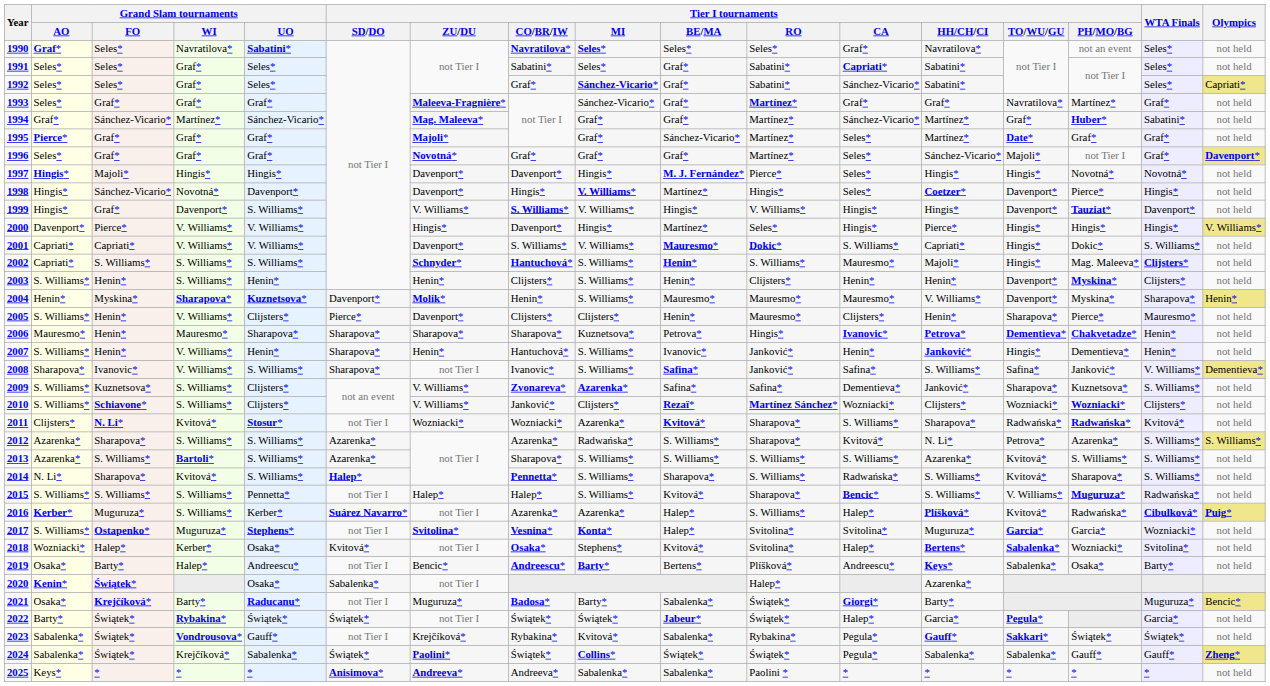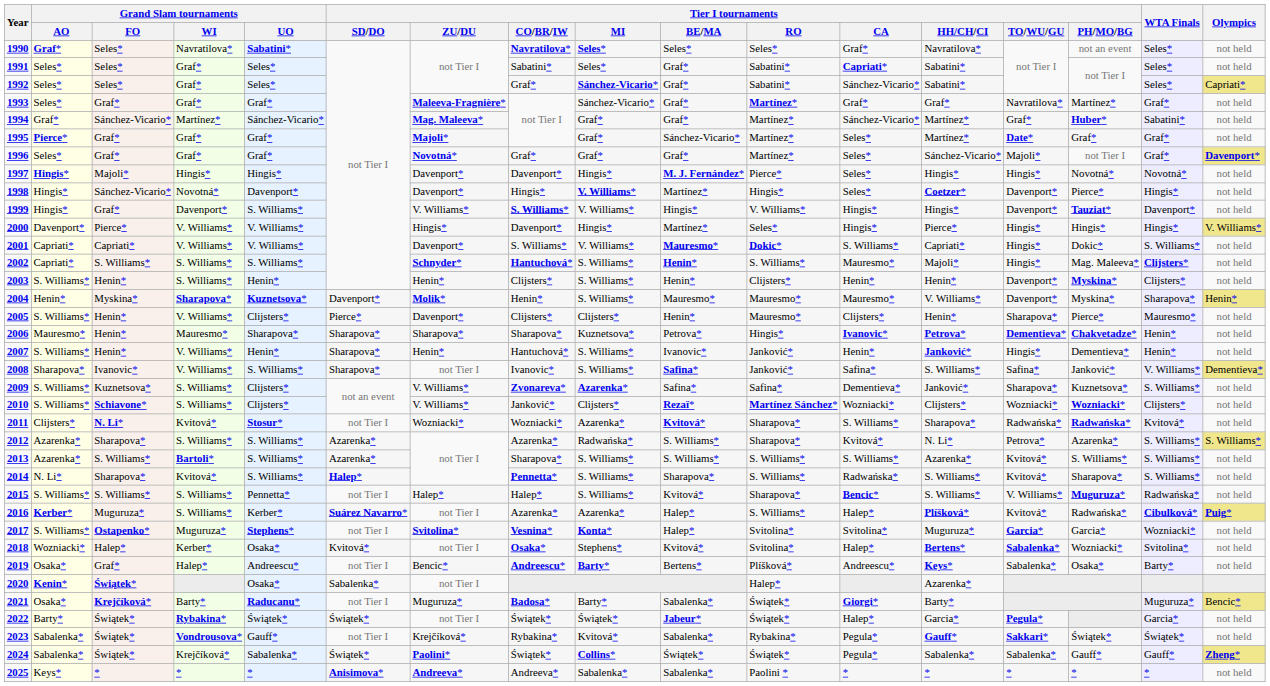2019 | Grand Slam tournaments / FO: Barty* -> Graf*
